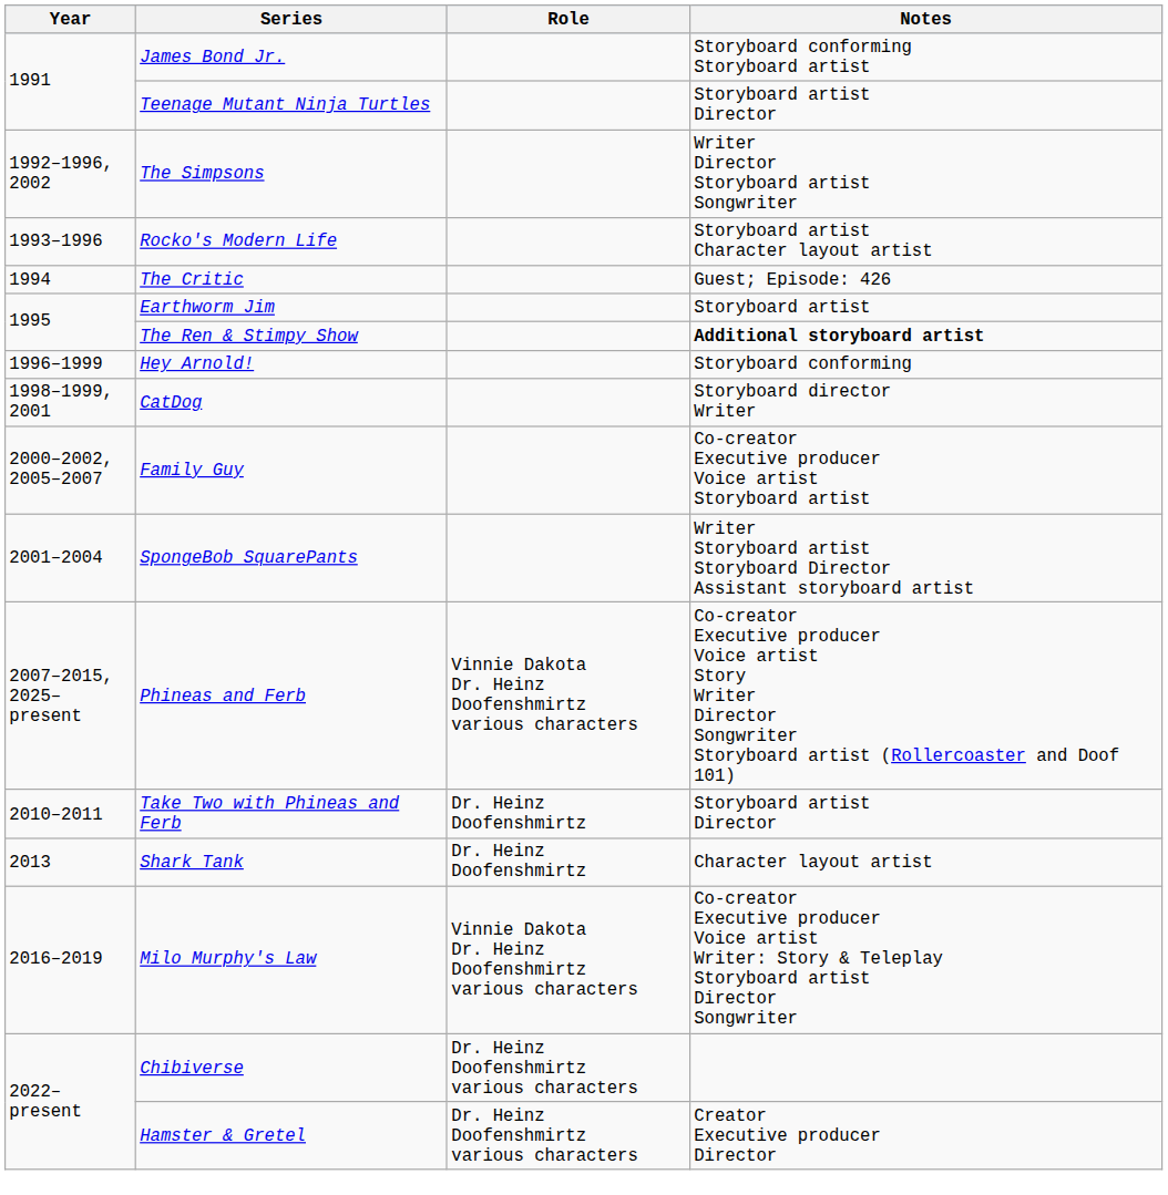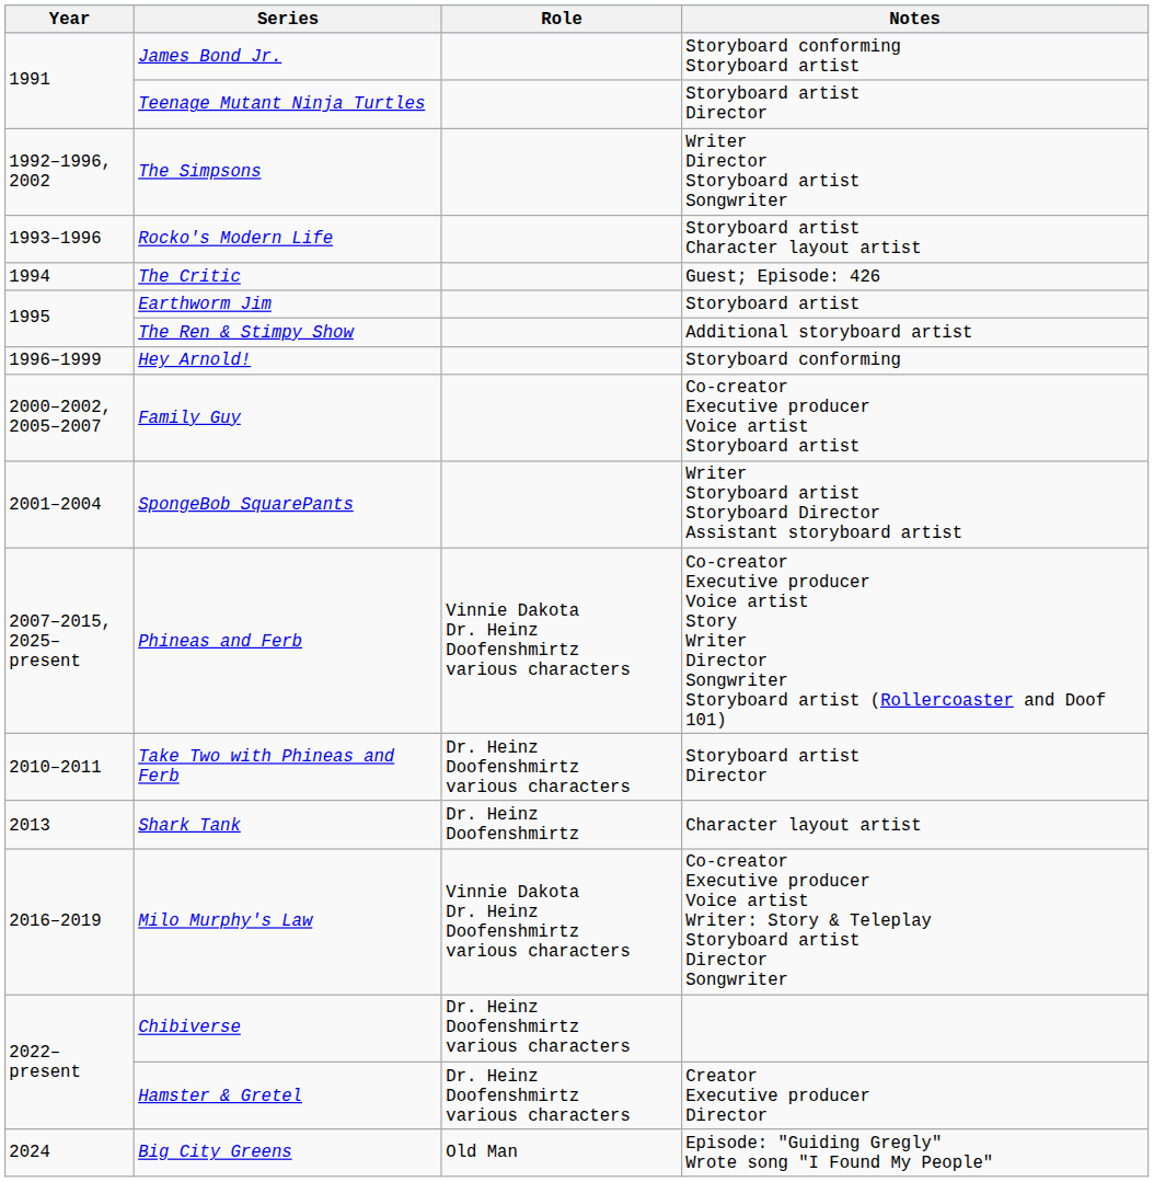The Ren & Stimpy Show | Notes: bold -> normal
- row: 1998–1999, 2001 | CatDog | Storyboard director Writer
Take Two with Phineas and Ferb | Role: Dr. Heinz Doofenshmirtz -> Dr. Heinz Doofenshmirtz various characters
+ row: 2024 | Big City Greens | Old Man | Episode: "Guiding Gregly" Wrote song "I Found My People"
